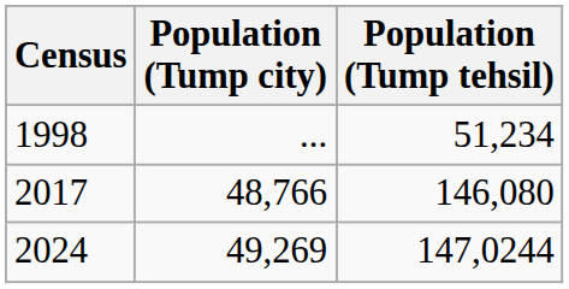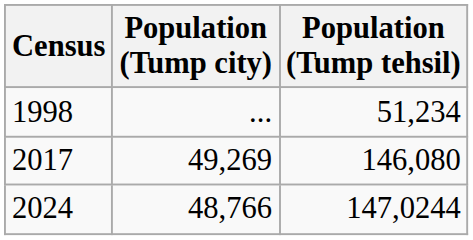2017 | Population (Tump city): 48,766 -> 49,269
2024 | Population (Tump city): 49,269 -> 48,766
